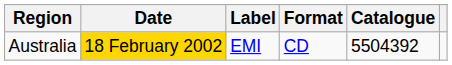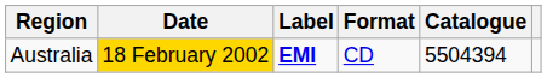Australia | Label: normal -> bold
Australia | Catalogue: 5504392 -> 5504394
